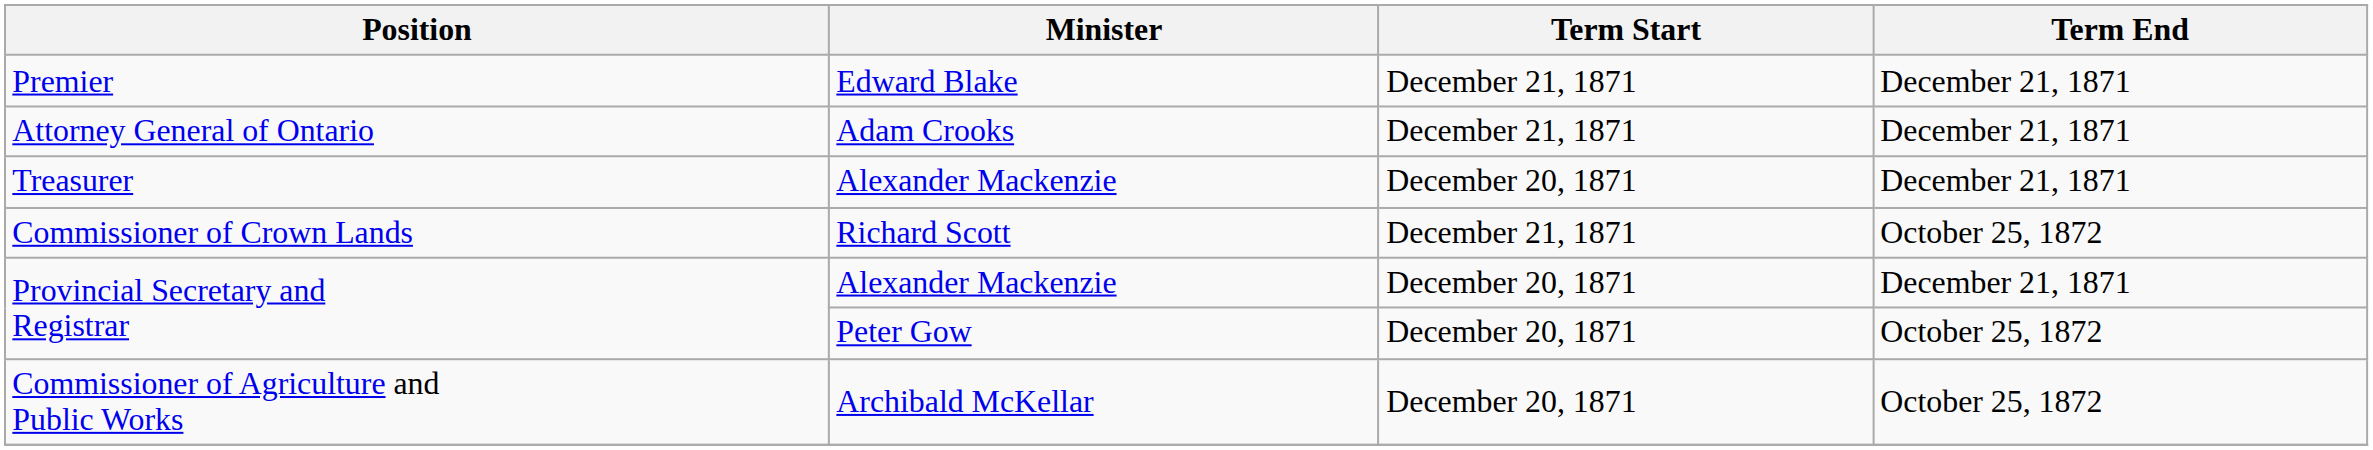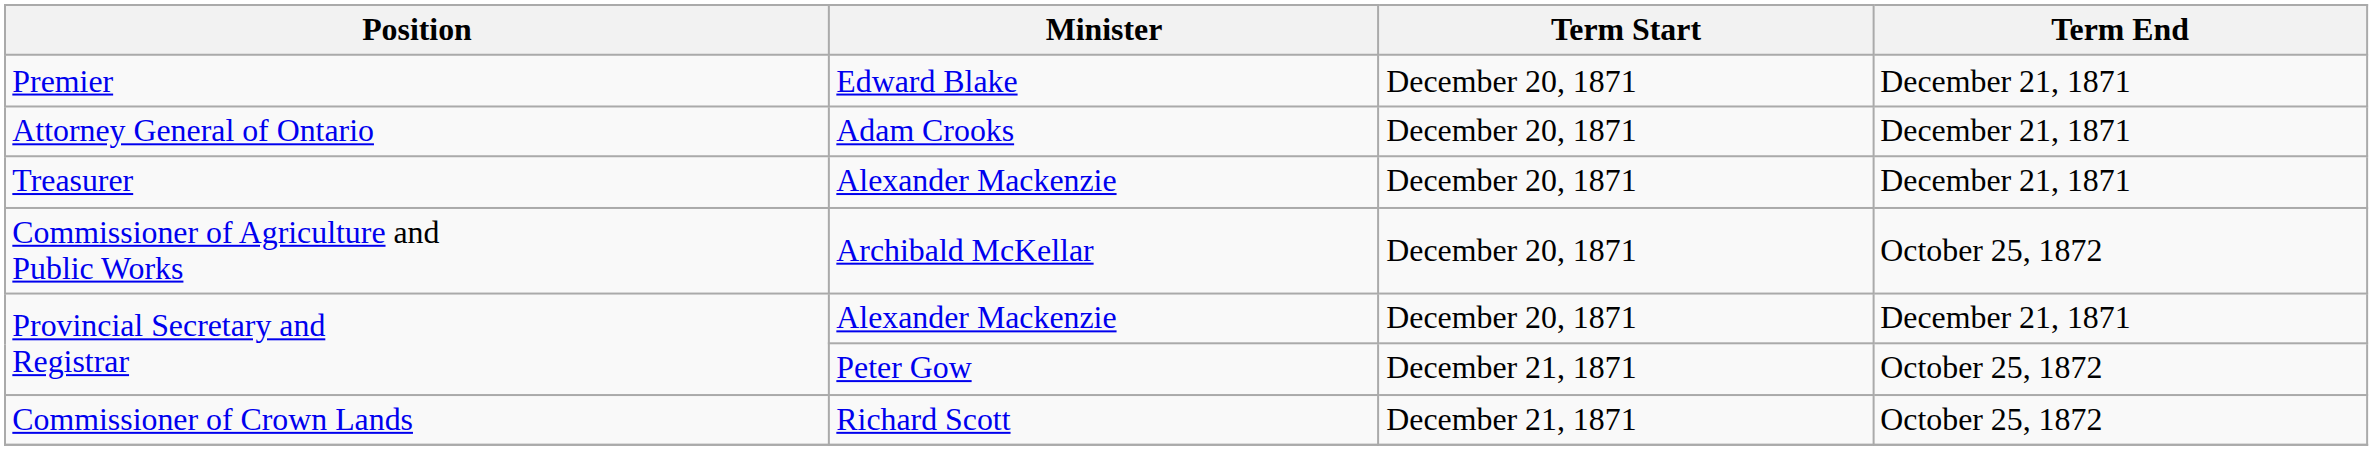Premier | Term Start: December 21, 1871 -> December 20, 1871
Attorney General of Ontario | Term Start: December 21, 1871 -> December 20, 1871
rows swapped: Commissioner of Crown Lands <-> Commissioner of Agriculture and Public Works
Provincial Secretary and Registrar / Peter Gow | Term Start: December 20, 1871 -> December 21, 1871
